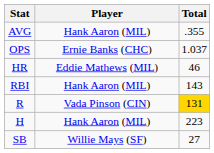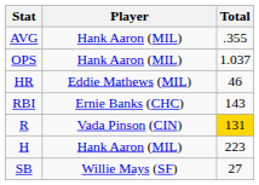OPS | Player: Ernie Banks (CHC) -> Hank Aaron (MIL)
RBI | Player: Hank Aaron (MIL) -> Ernie Banks (CHC)
